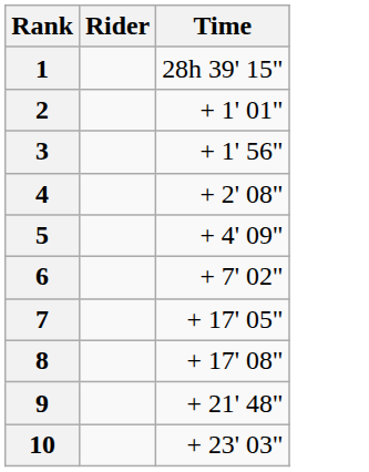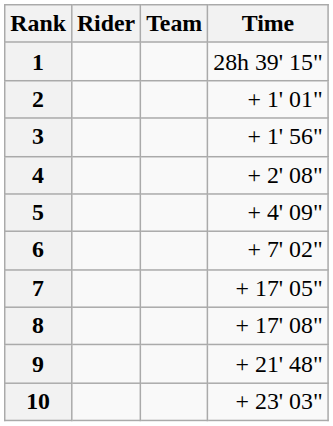+ column: Team
